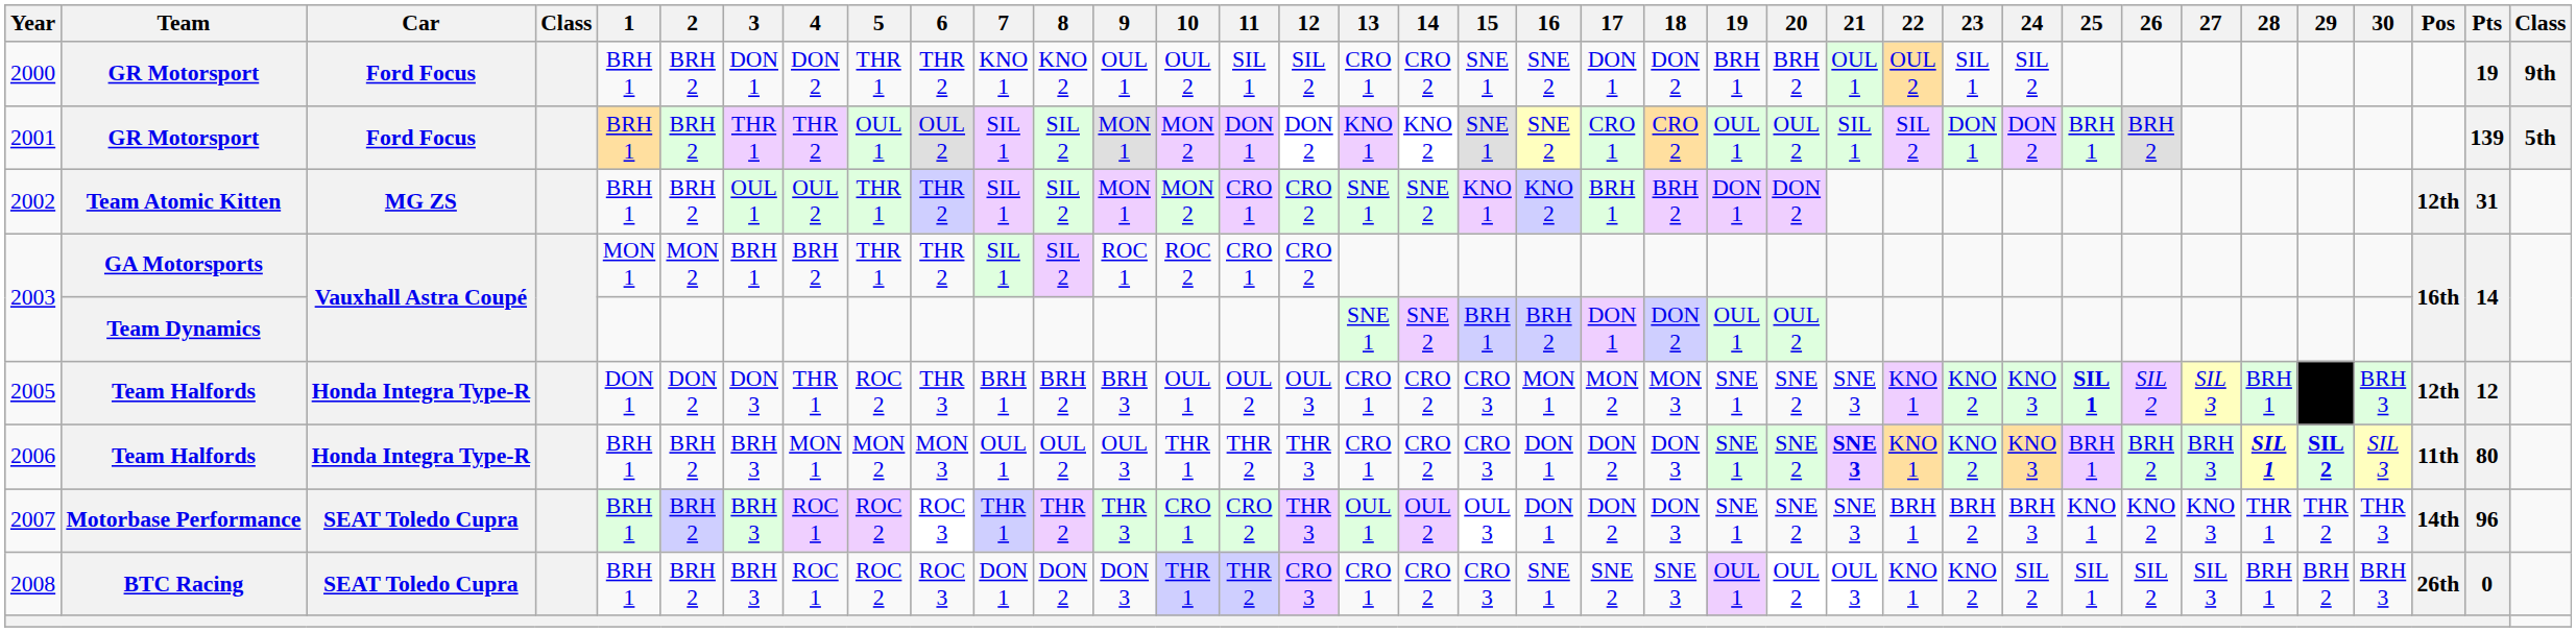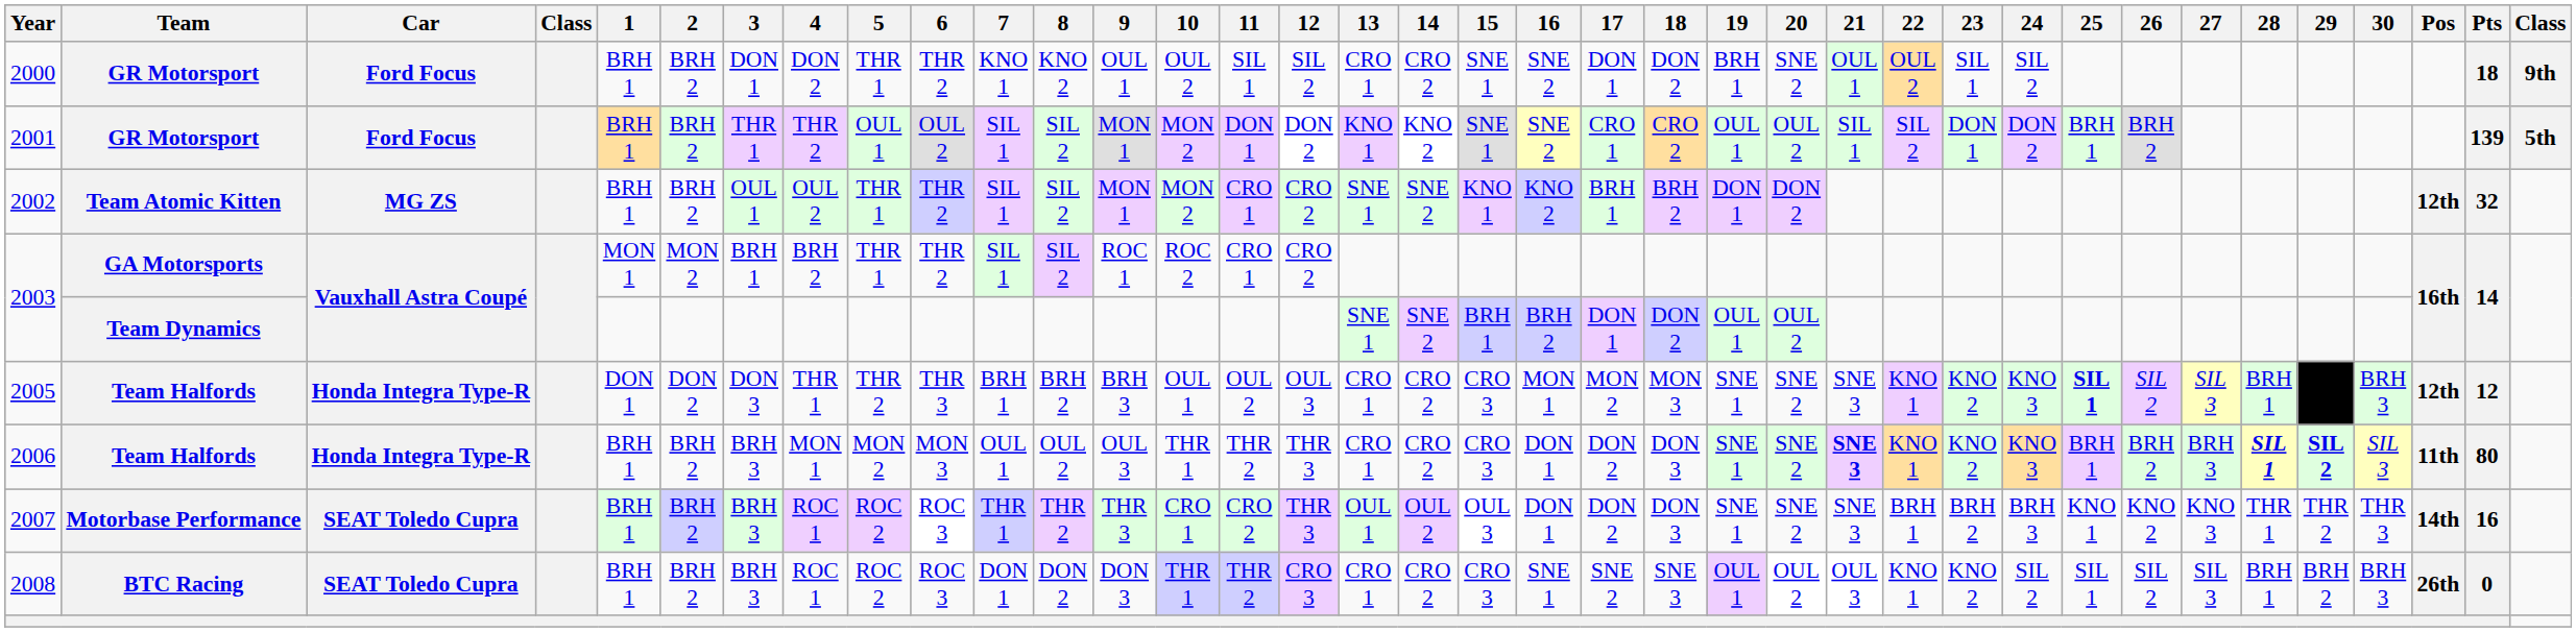2000 | 20: BRH 2 -> SNE 2
2000 | Pts: 19 -> 18
2002 | Pts: 31 -> 32
2005 | 5: ROC 2 -> THR 2
2007 | Pts: 96 -> 16
